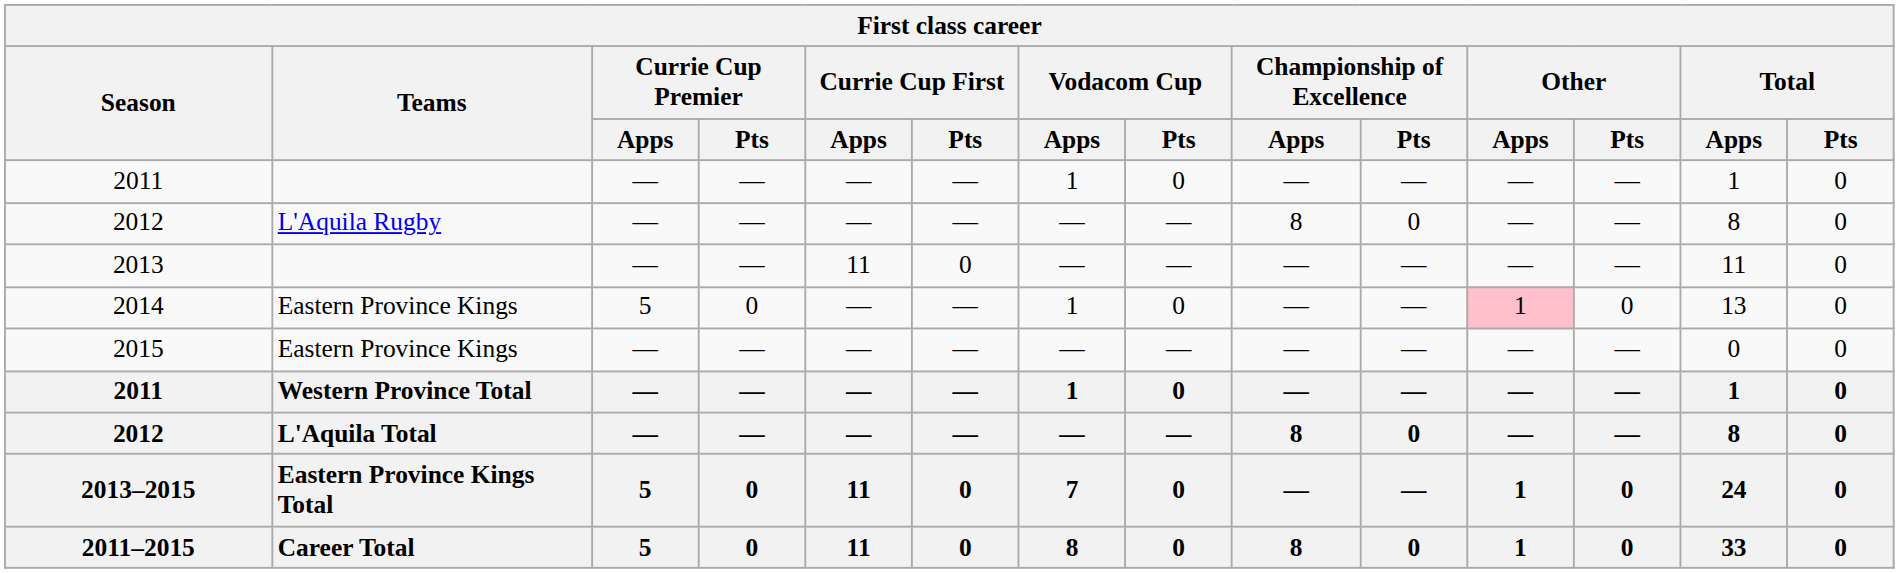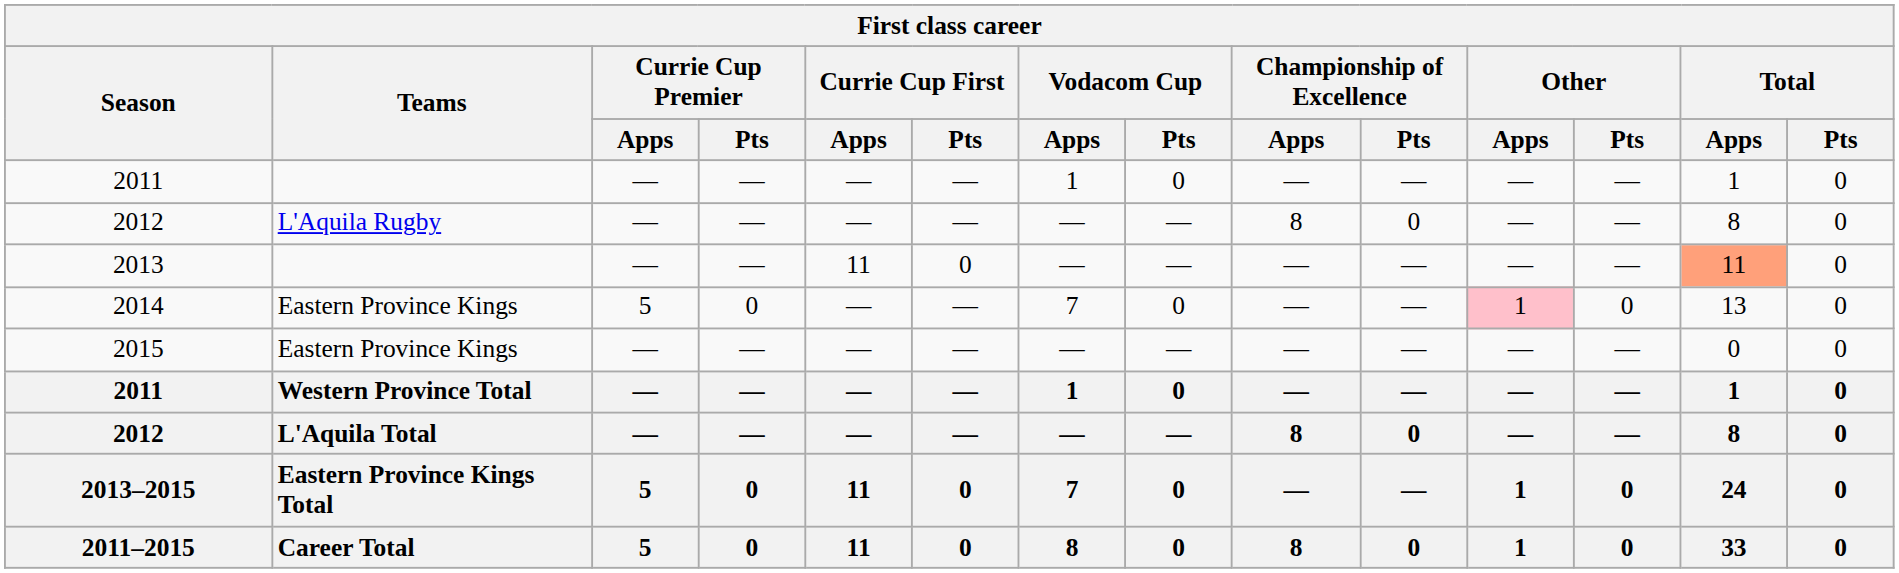2013 | Total / Apps: no background -> lightsalmon background
2014 | Vodacom Cup / Apps: 1 -> 7
